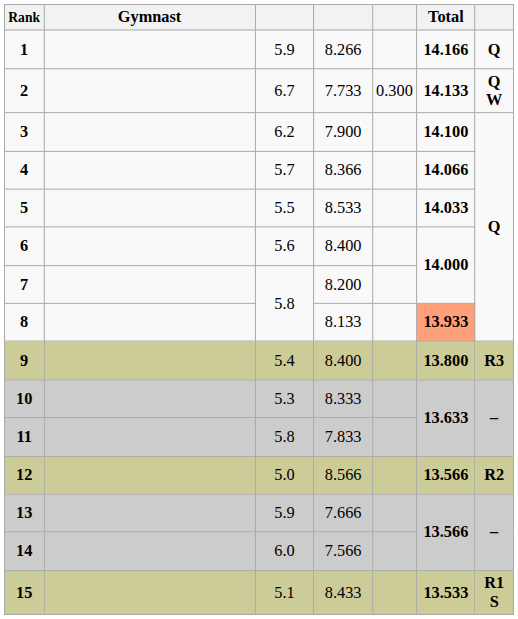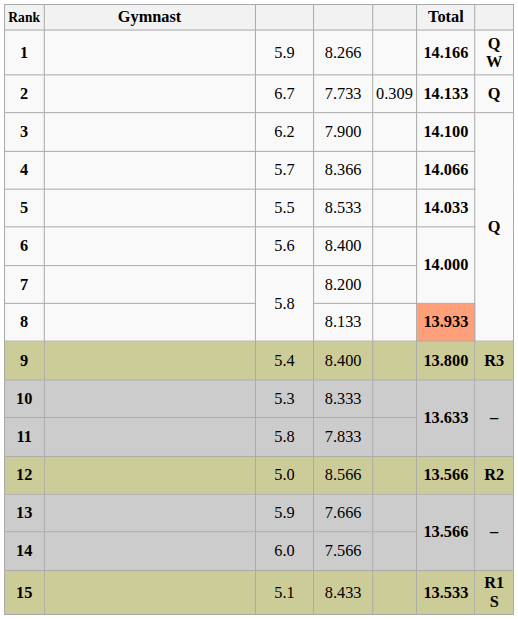1 | column 7: Q -> Q W
2 | column 5: 0.300 -> 0.309
2 | column 7: Q W -> Q
